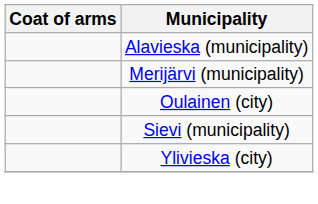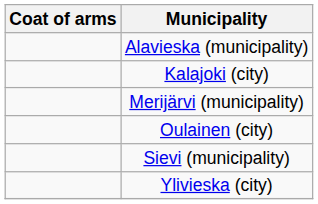+ row: Kalajoki (city)
